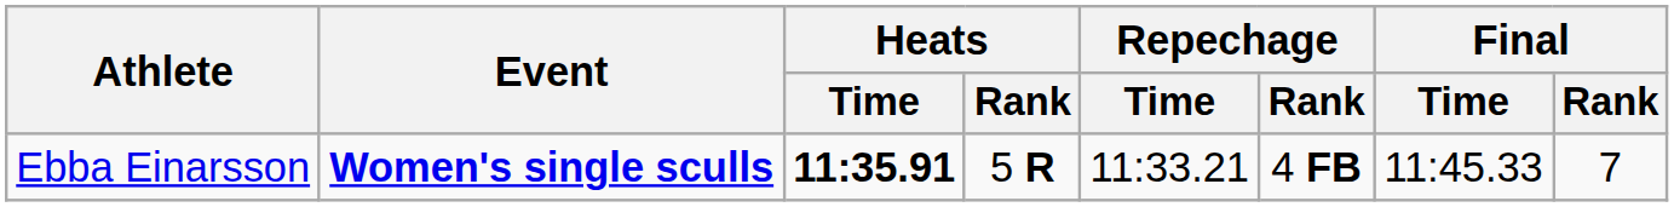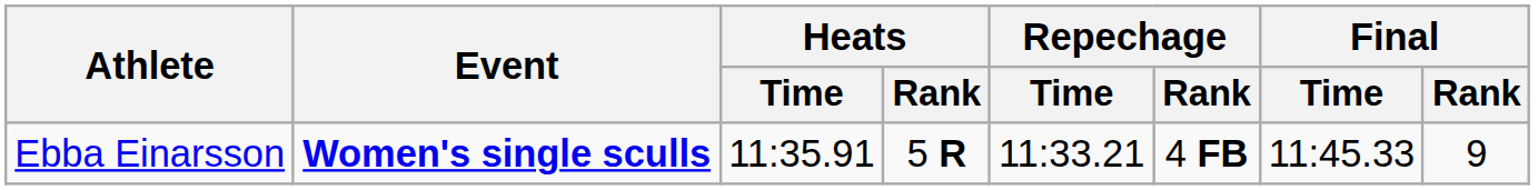Ebba Einarsson | Heats / Time: bold -> normal
Ebba Einarsson | Final / Rank: 7 -> 9
